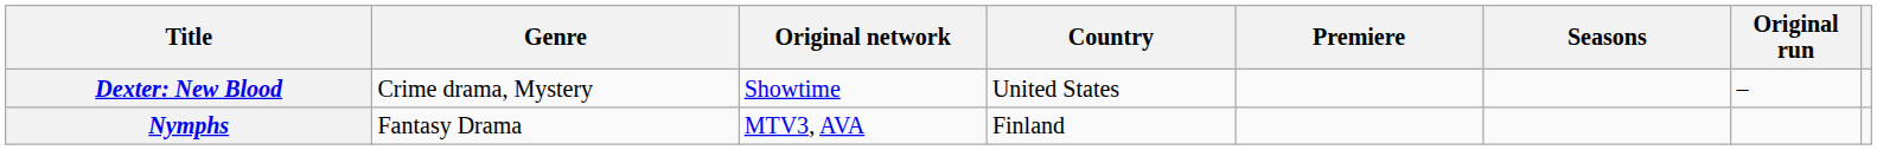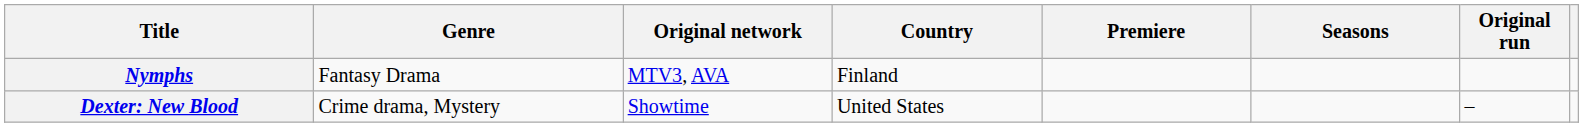rows swapped: Nymphs <-> Dexter: New Blood
